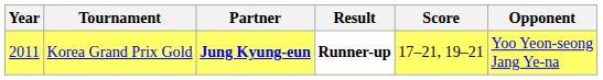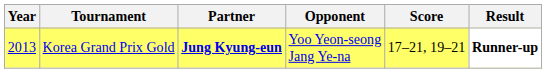columns swapped: Opponent <-> Result
Korea Grand Prix Gold | Year: 2011 -> 2013
